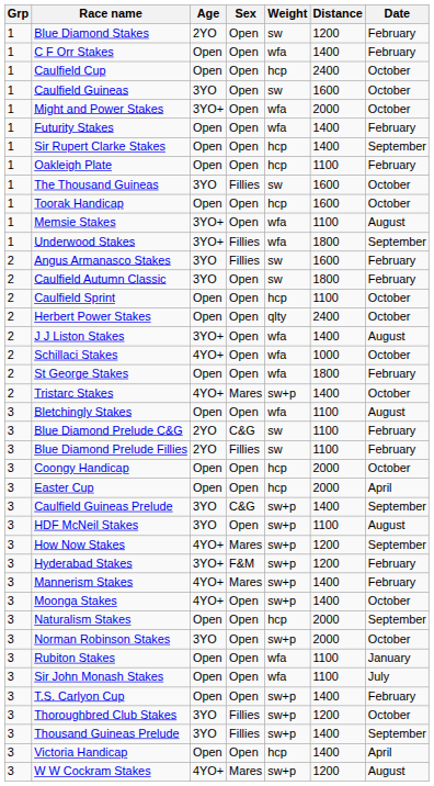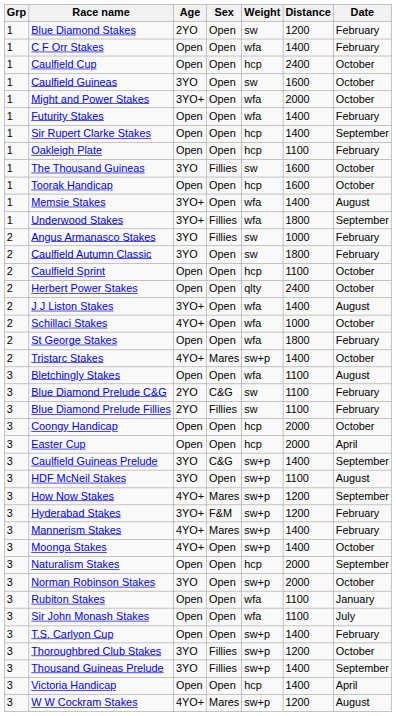Memsie Stakes | Distance: 1100 -> 1400
Angus Armanasco Stakes | Distance: 1600 -> 1000
